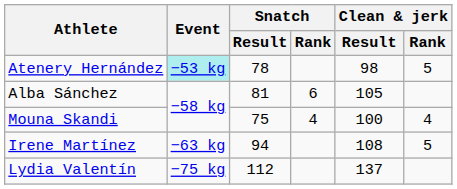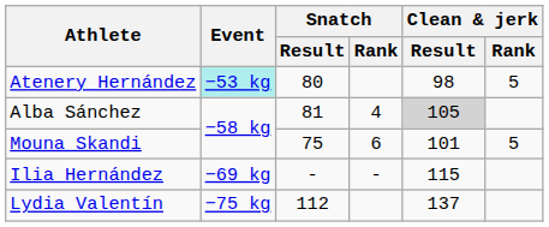Atenery Hernández | Snatch / Result: 78 -> 80
Alba Sánchez | Snatch / Rank: 6 -> 4
Alba Sánchez | Clean & jerk / Result: no background -> lightgrey background
Mouna Skandi | Snatch / Rank: 4 -> 6
Mouna Skandi | Clean & jerk / Result: 100 -> 101
Mouna Skandi | Clean & jerk / Rank: 4 -> 5
- row: Irene Martínez | −63 kg | 94 | 108 | 5
+ row: Ilia Hernández | −69 kg | - | - | 115
